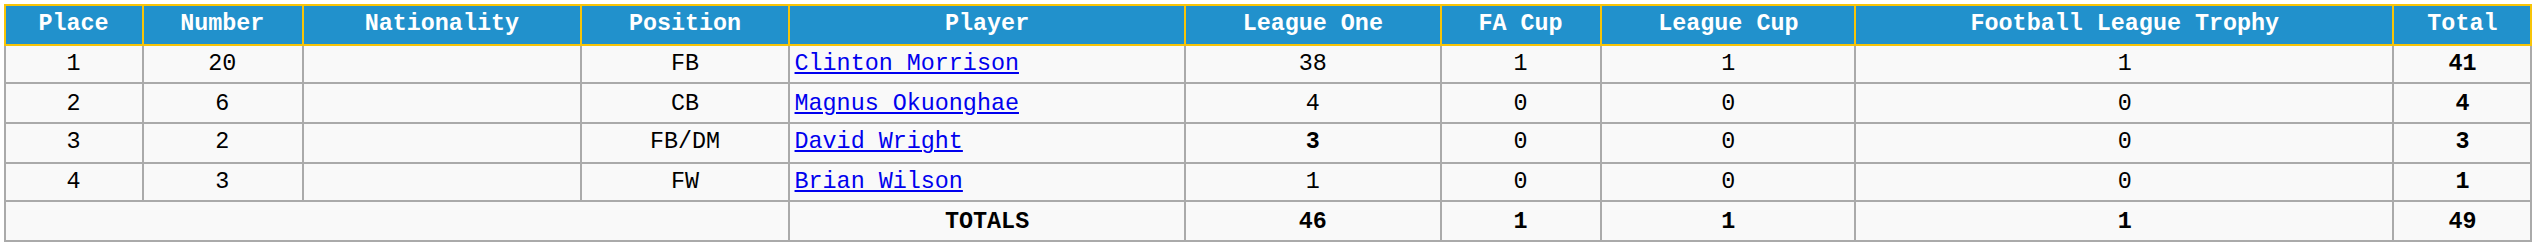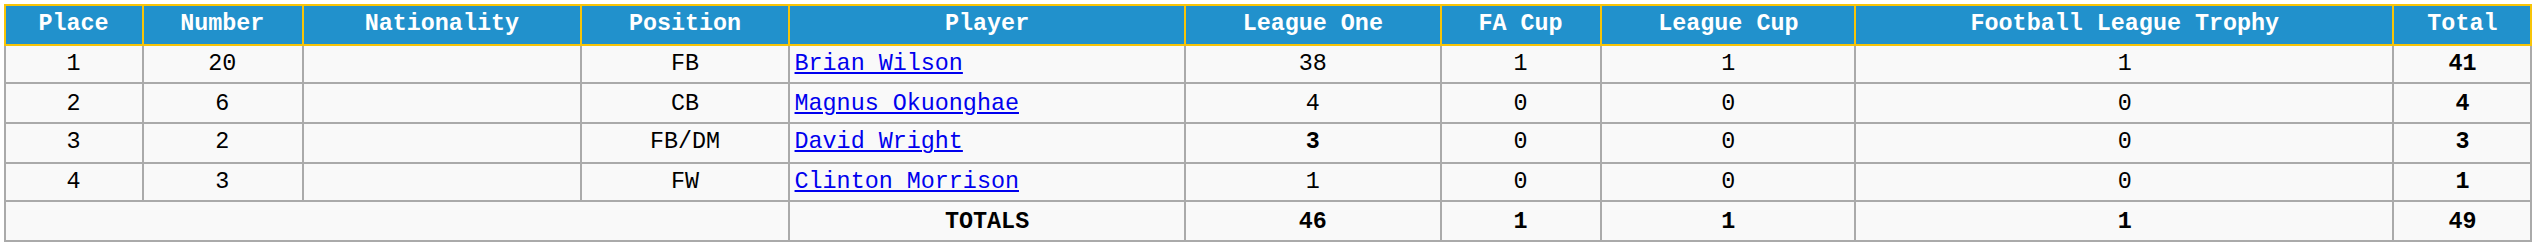FB | Player: Clinton Morrison -> Brian Wilson
FW | Player: Brian Wilson -> Clinton Morrison
